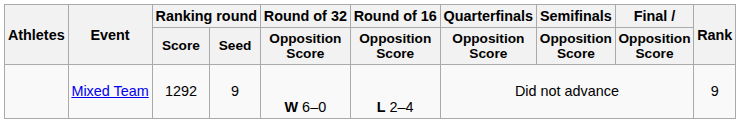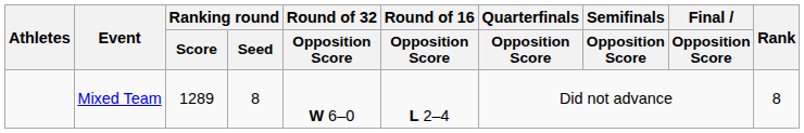Mixed Team | Ranking round / Score: 1292 -> 1289
Mixed Team | Ranking round / Seed: 9 -> 8
Mixed Team | Rank: 9 -> 8
